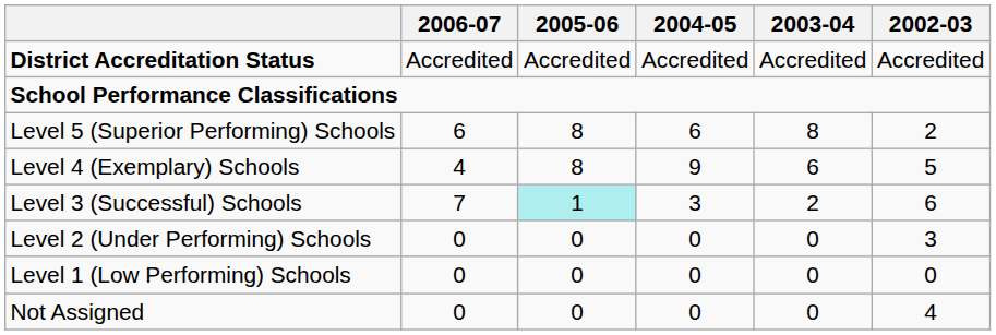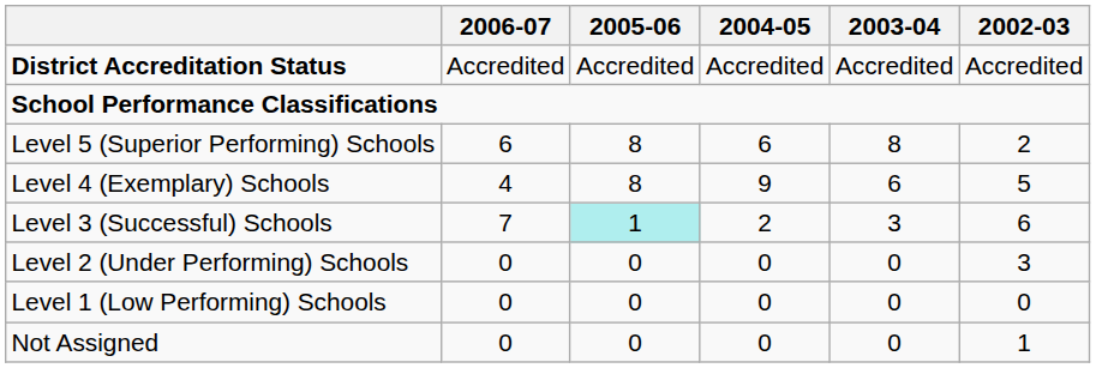Level 3 (Successful) Schools | 2004-05: 3 -> 2
Level 3 (Successful) Schools | 2003-04: 2 -> 3
Not Assigned | 2002-03: 4 -> 1
